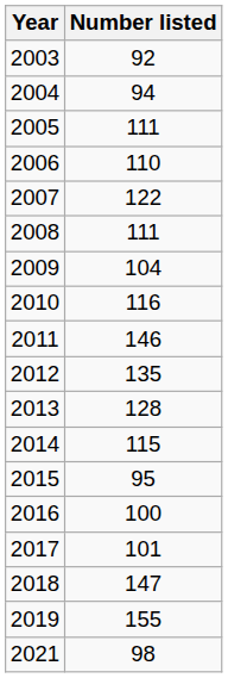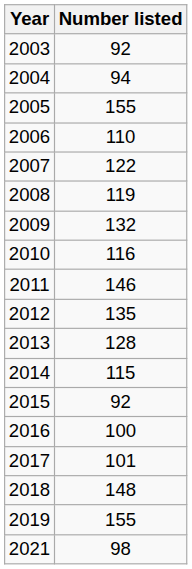2005 | Number listed: 111 -> 155
2008 | Number listed: 111 -> 119
2009 | Number listed: 104 -> 132
2015 | Number listed: 95 -> 92
2018 | Number listed: 147 -> 148
